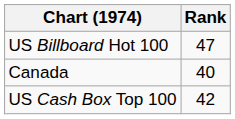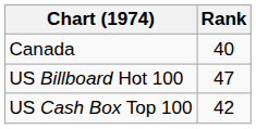rows swapped: Canada <-> US Billboard Hot 100
